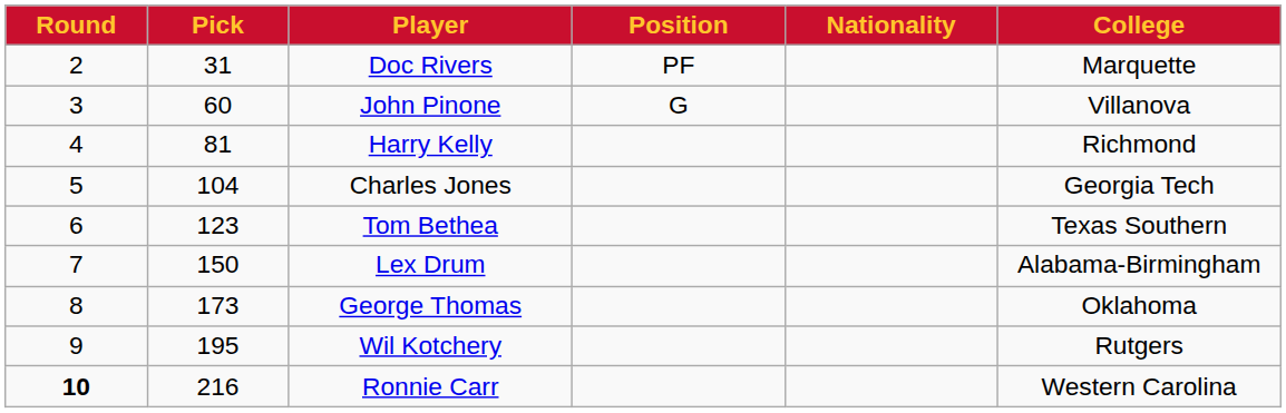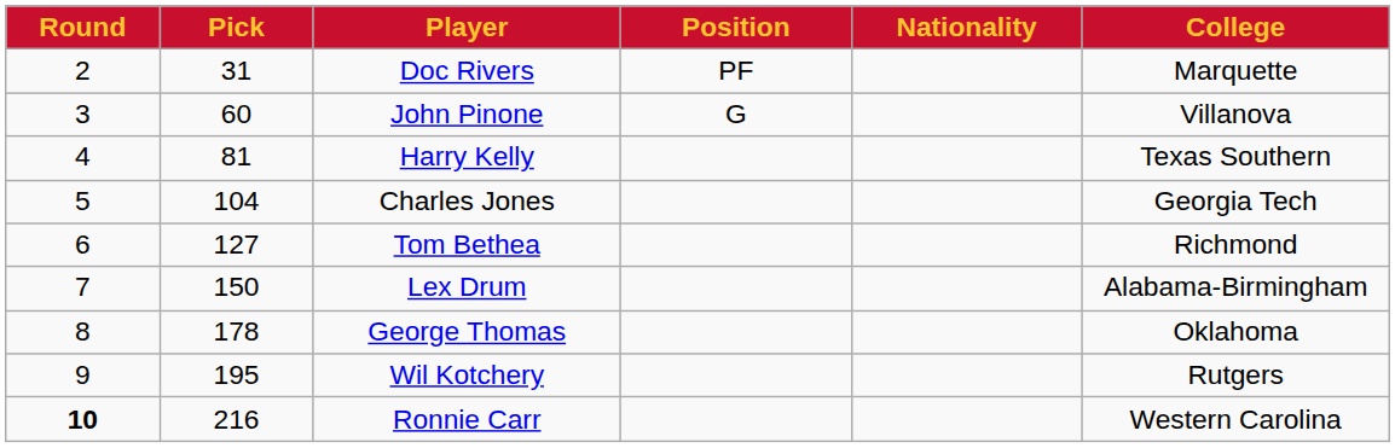Harry Kelly | College: Richmond -> Texas Southern
Tom Bethea | Pick: 123 -> 127
Tom Bethea | College: Texas Southern -> Richmond
George Thomas | Pick: 173 -> 178
